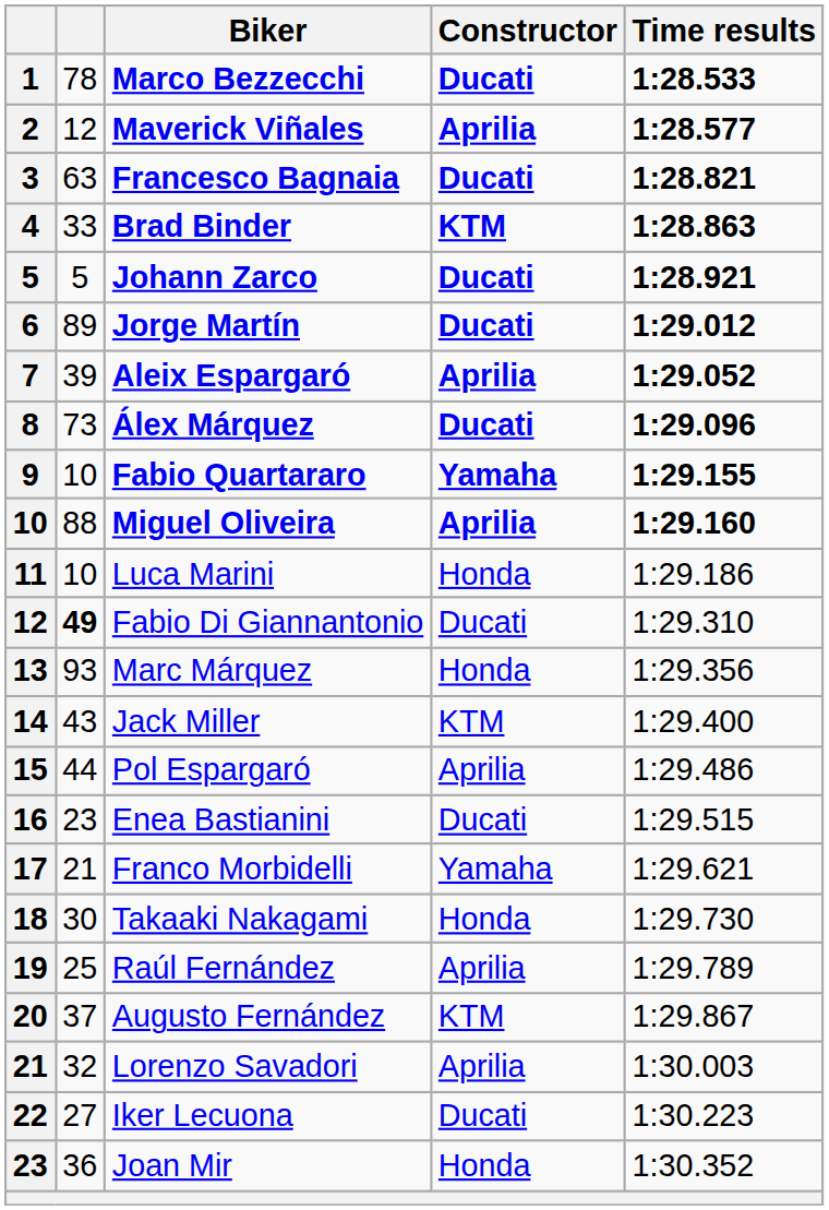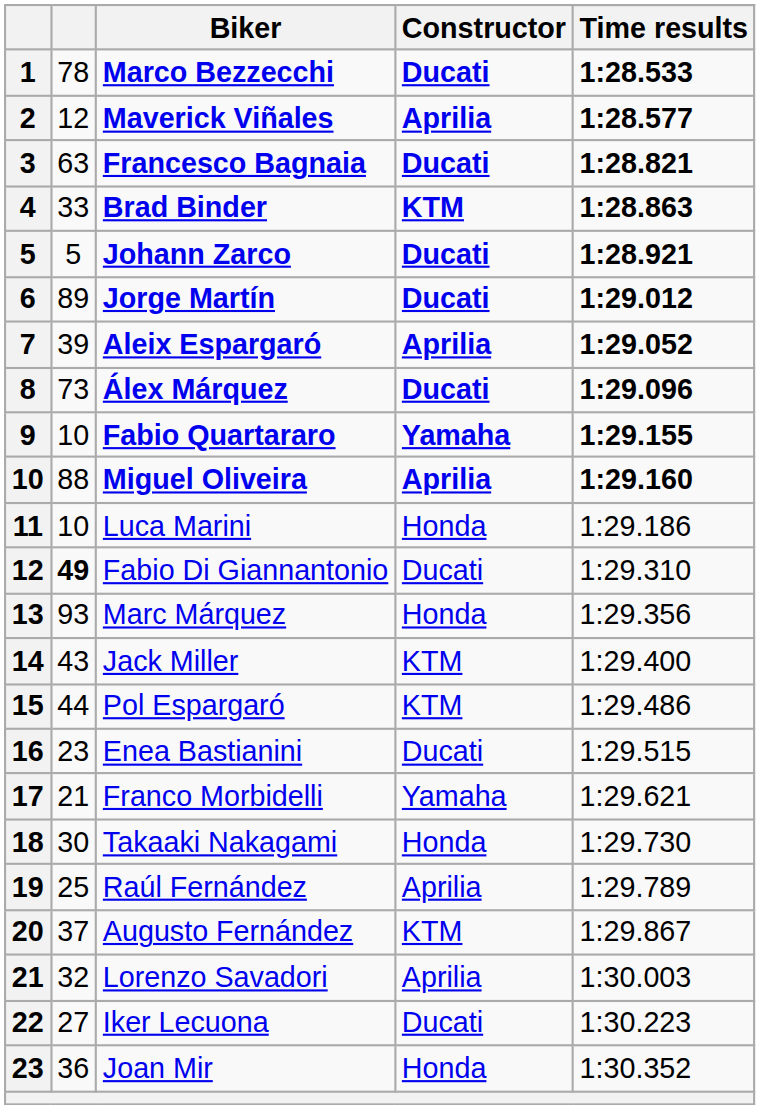Pol Espargaró | Constructor: Aprilia -> KTM
